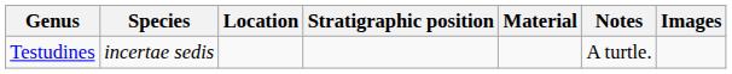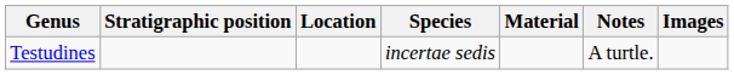columns swapped: Species <-> Stratigraphic position
